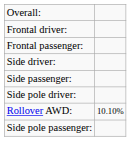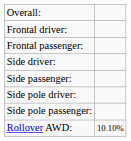rows swapped: Side pole passenger: <-> Rollover AWD:
